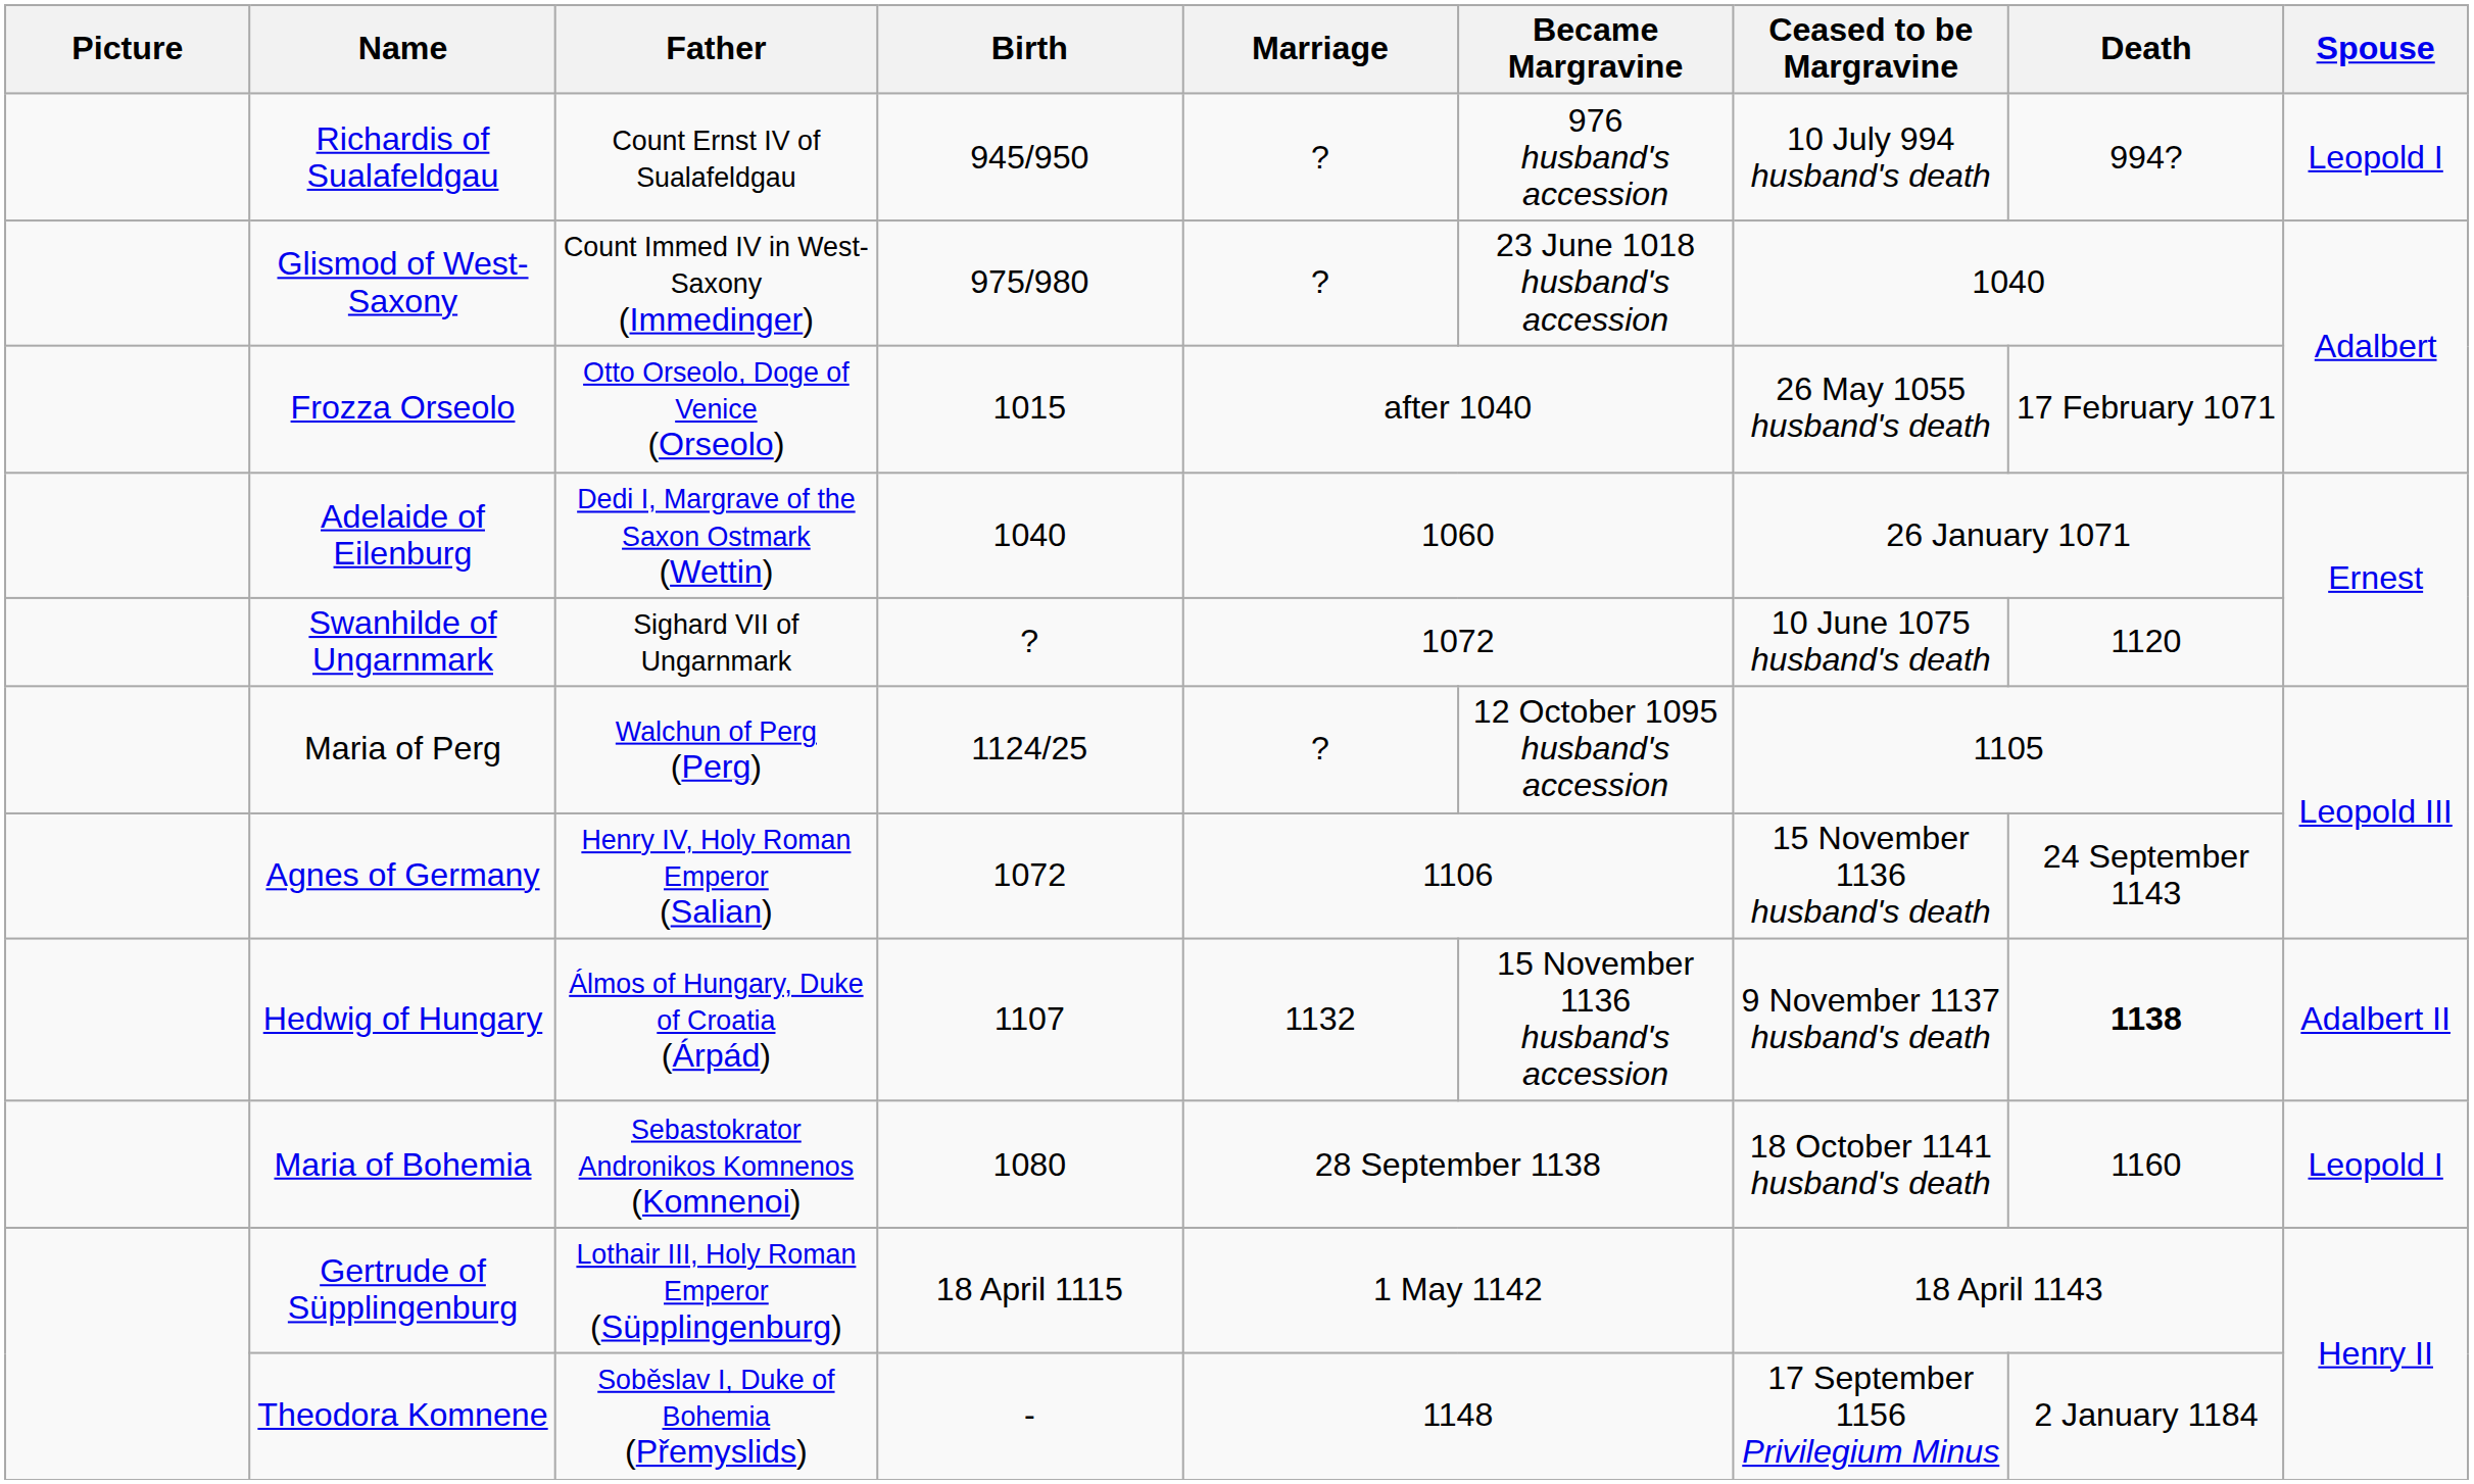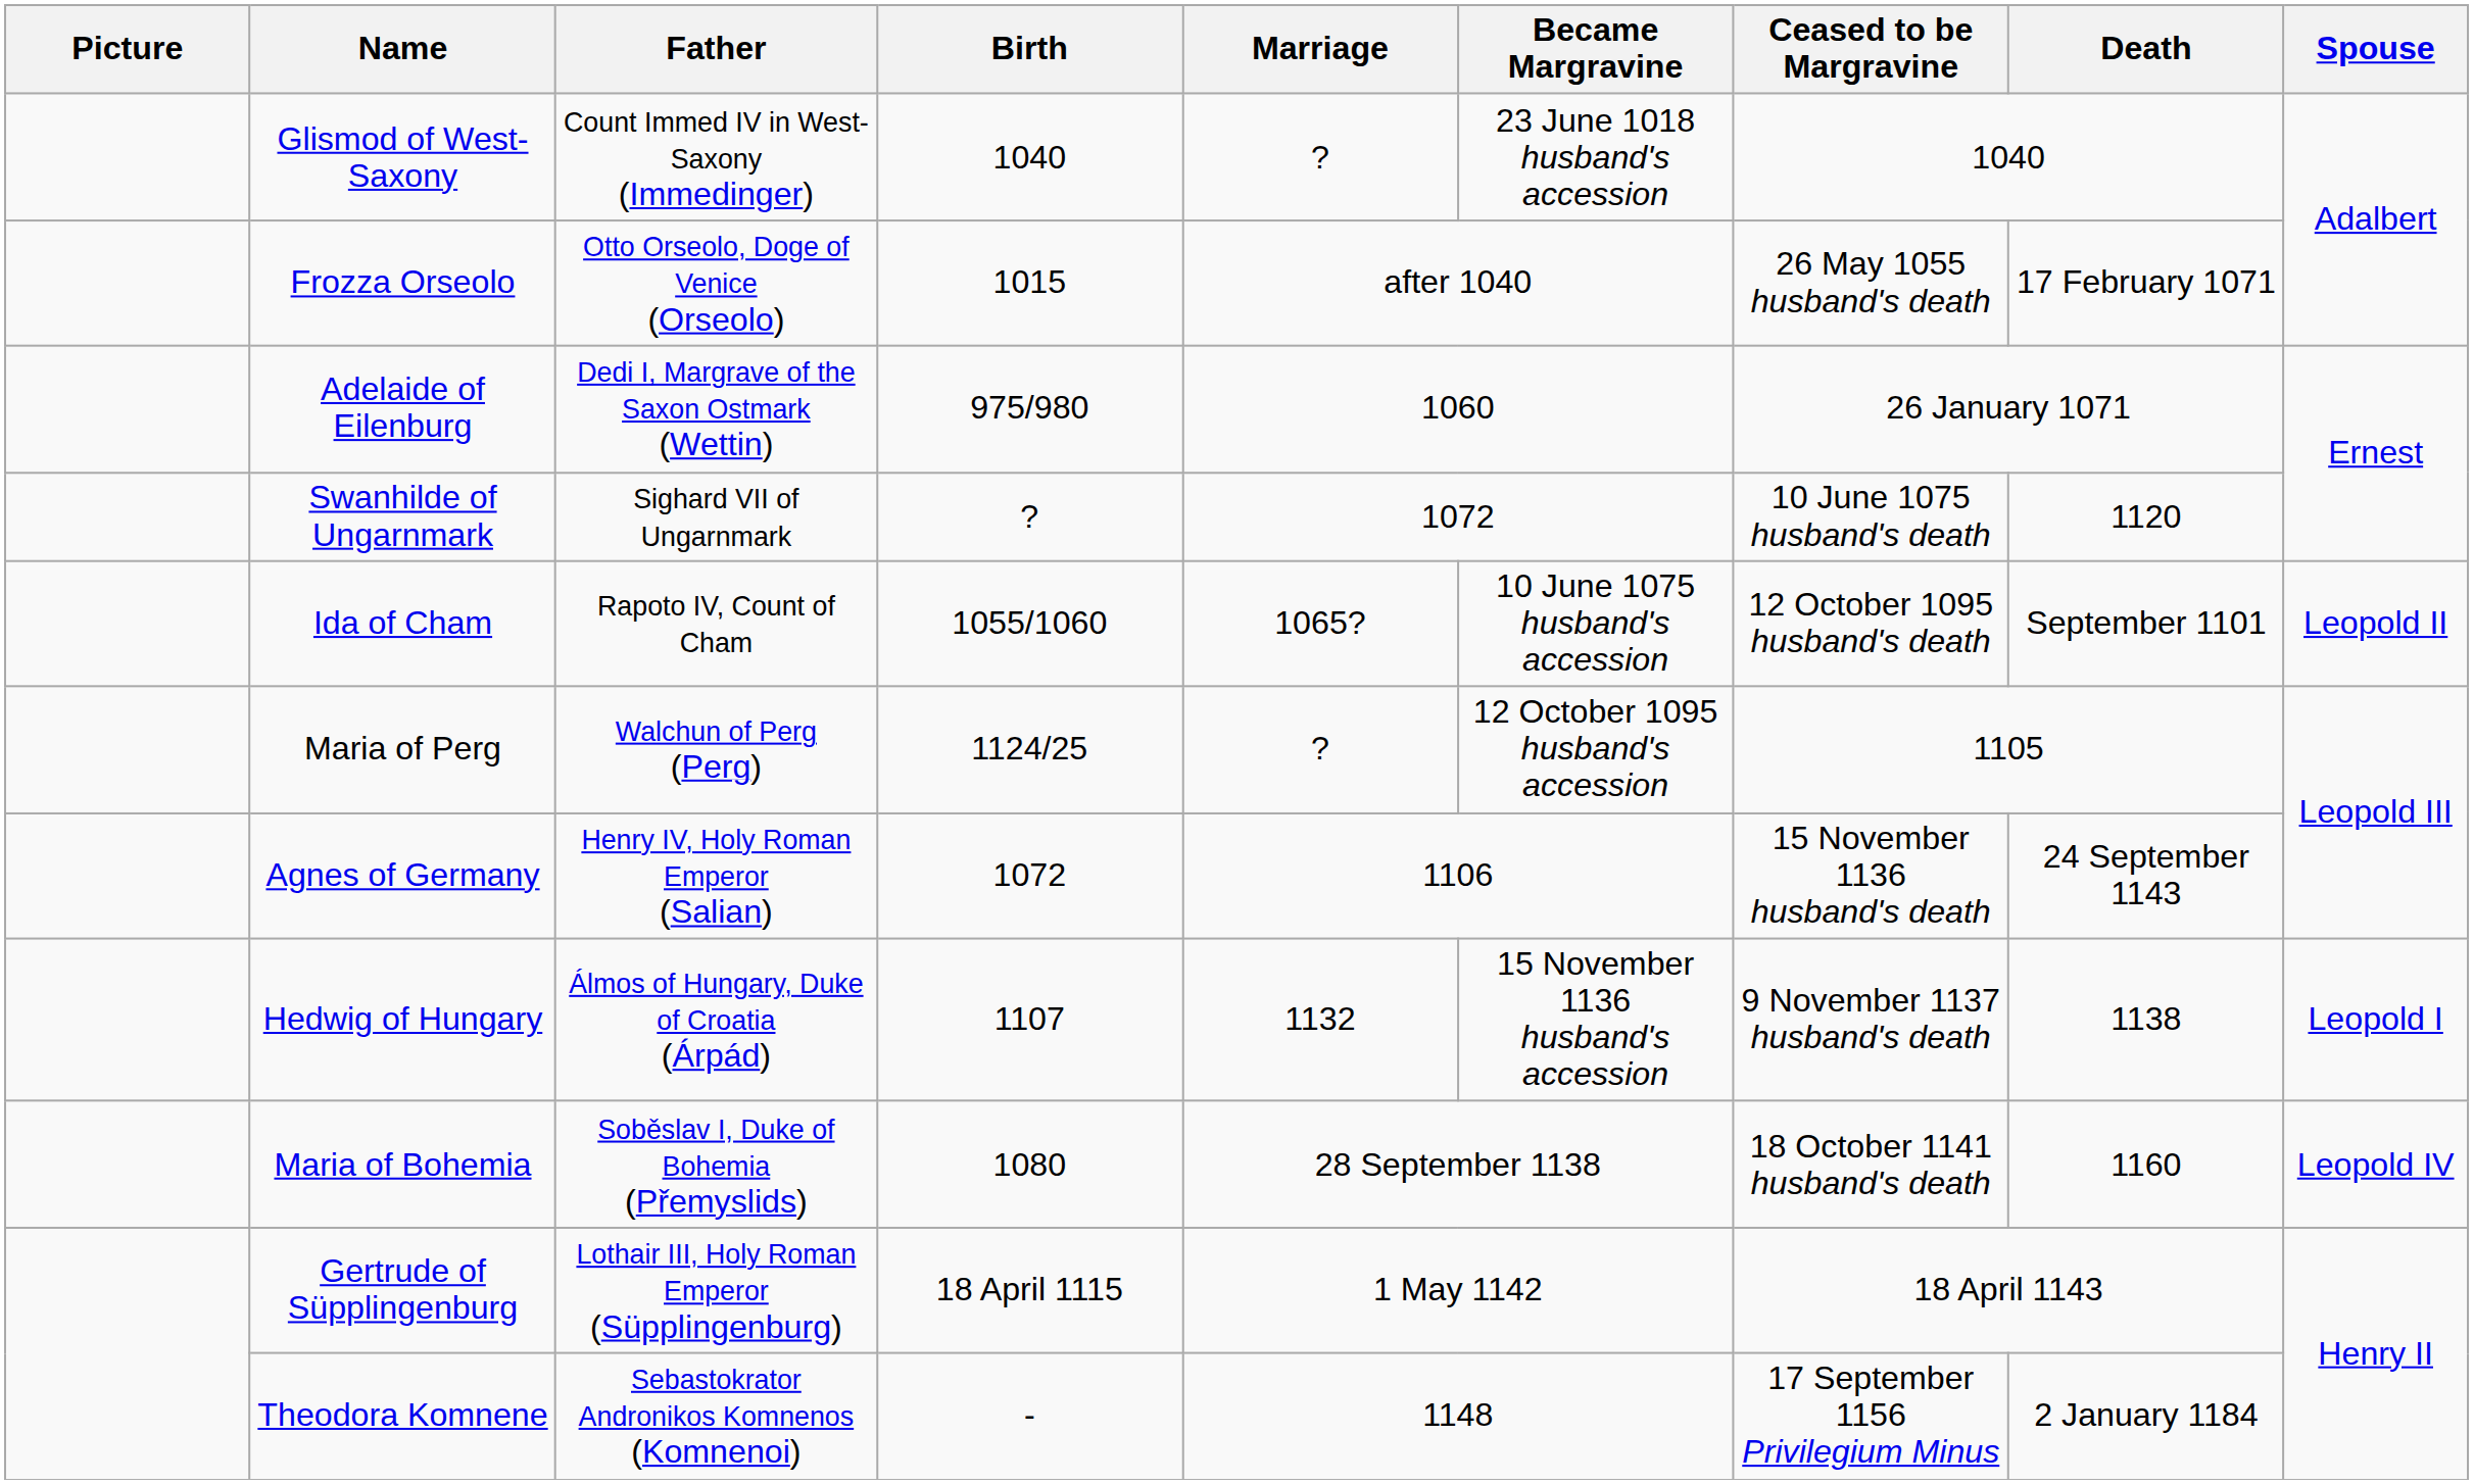- row: Richardis of Sualafeldgau | Count Ernst IV of Sualafeldgau | 945/950 | ? | 976 husband's accession | 10 July 994 husband's death | 994? | Leopold I
Glismod of West-Saxony | Birth: 975/980 -> 1040
Adelaide of Eilenburg | Birth: 1040 -> 975/980
+ row: Ida of Cham | Rapoto IV, Count of Cham | 1055/1060 | 1065? | 10 June 1075 husband's accession | 12 October 1095 husband's death | September 1101 | Leopold II
Hedwig of Hungary | Death: bold -> normal
Hedwig of Hungary | Spouse: Adalbert II -> Leopold I
Maria of Bohemia | Father: Sebastokrator Andronikos Komnenos (Komnenoi) -> Soběslav I, Duke of Bohemia (Přemyslids)
Maria of Bohemia | Spouse: Leopold I -> Leopold IV
Theodora Komnene | Father: Soběslav I, Duke of Bohemia (Přemyslids) -> Sebastokrator Andronikos Komnenos (Komnenoi)
